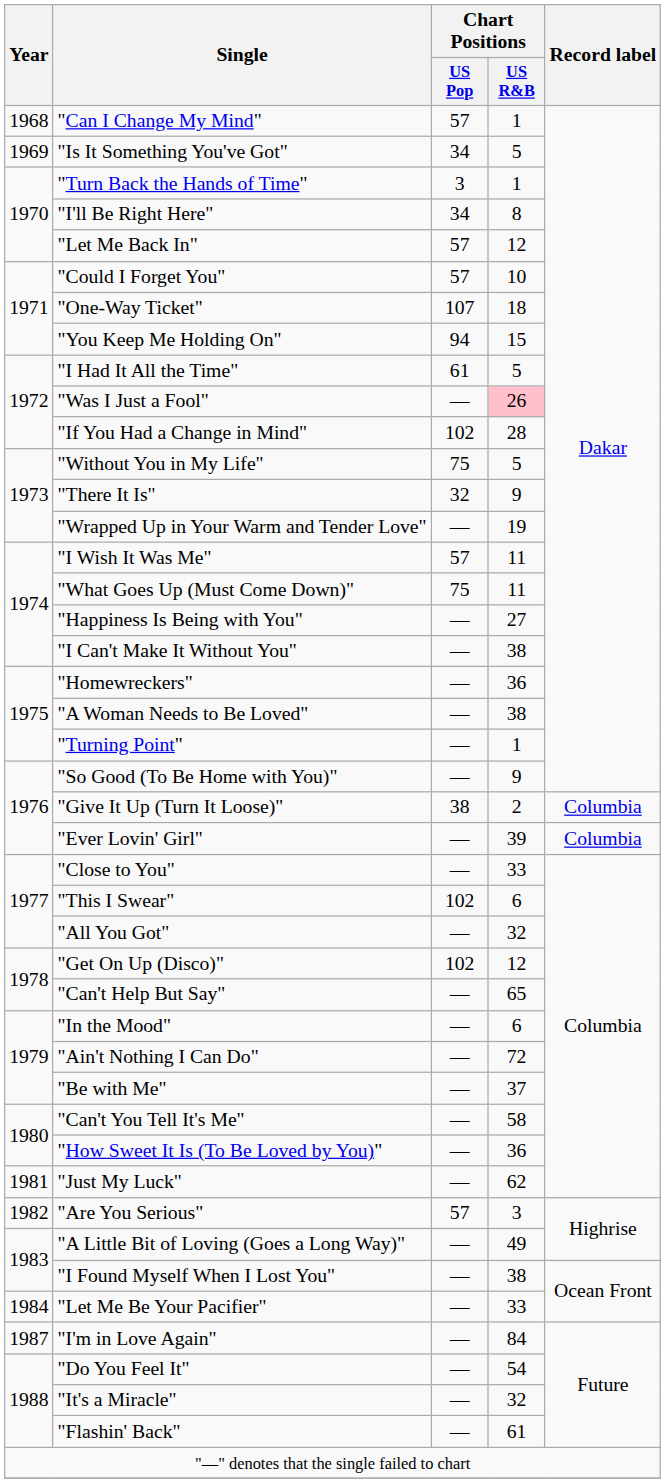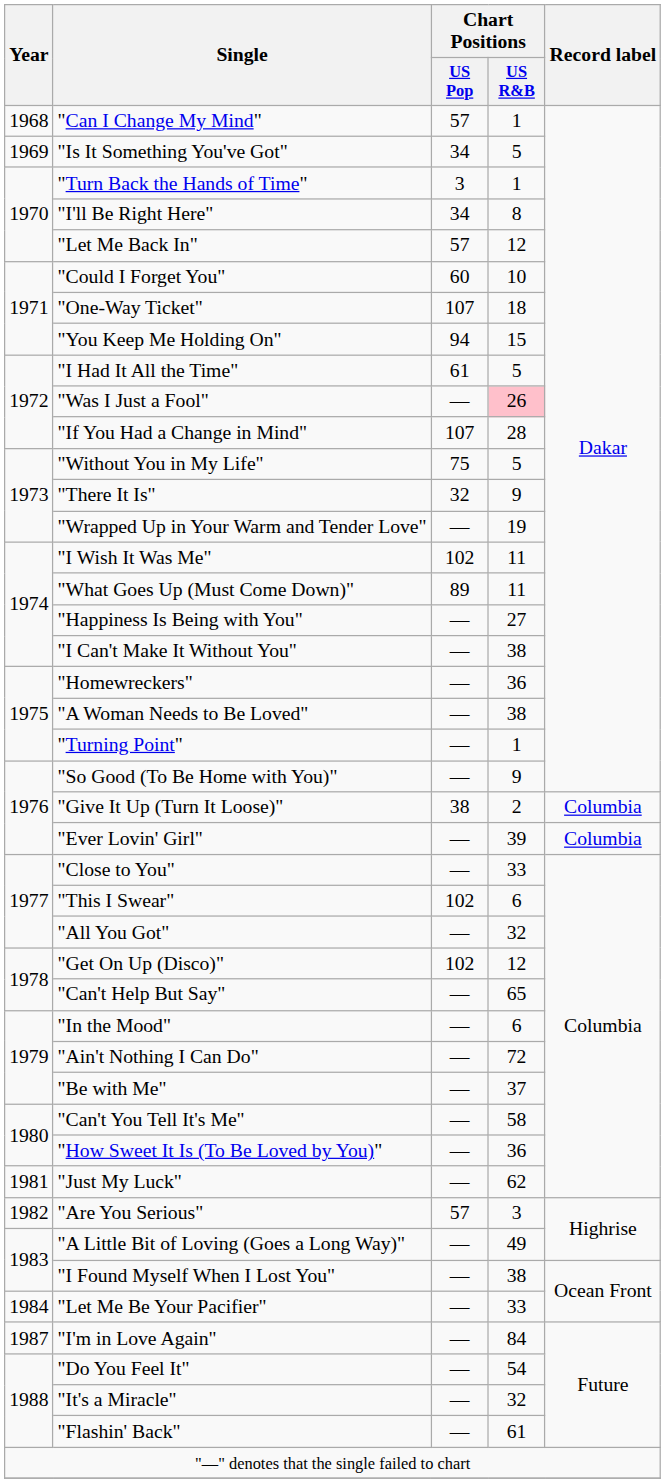"Could I Forget You" | Chart Positions / US Pop: 57 -> 60
"If You Had a Change in Mind" | Chart Positions / US Pop: 102 -> 107
"I Wish It Was Me" | Chart Positions / US Pop: 57 -> 102
"What Goes Up (Must Come Down)" | Chart Positions / US Pop: 75 -> 89
